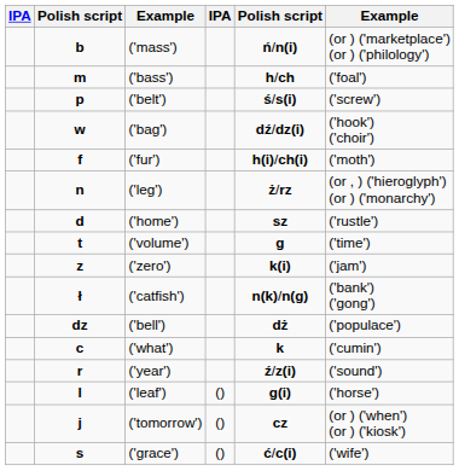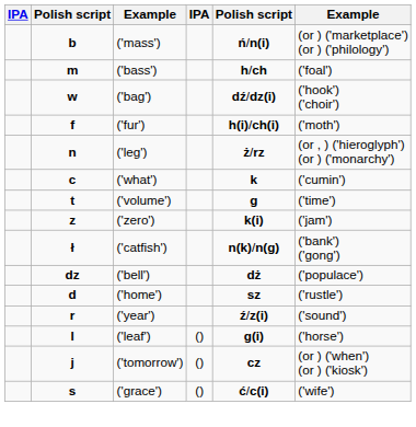- row: p | ('belt') | ś/s(i) | ('screw')
rows swapped: ('home') <-> ('what')
